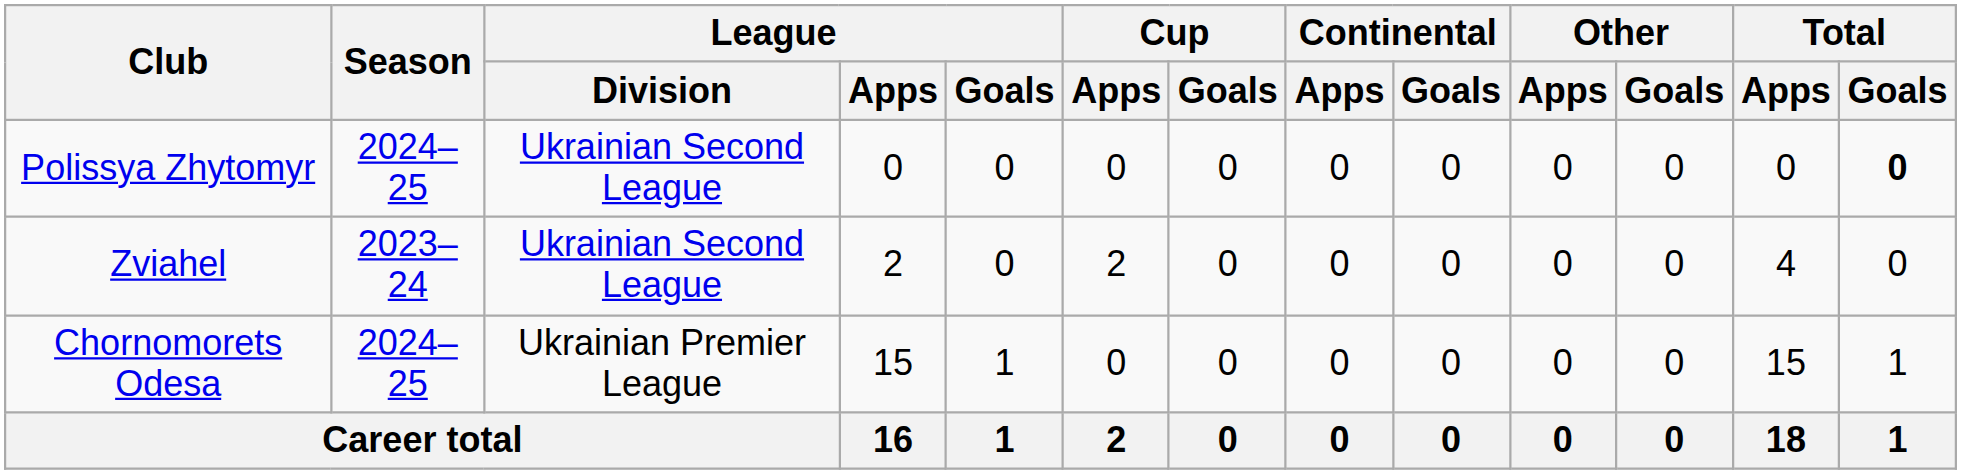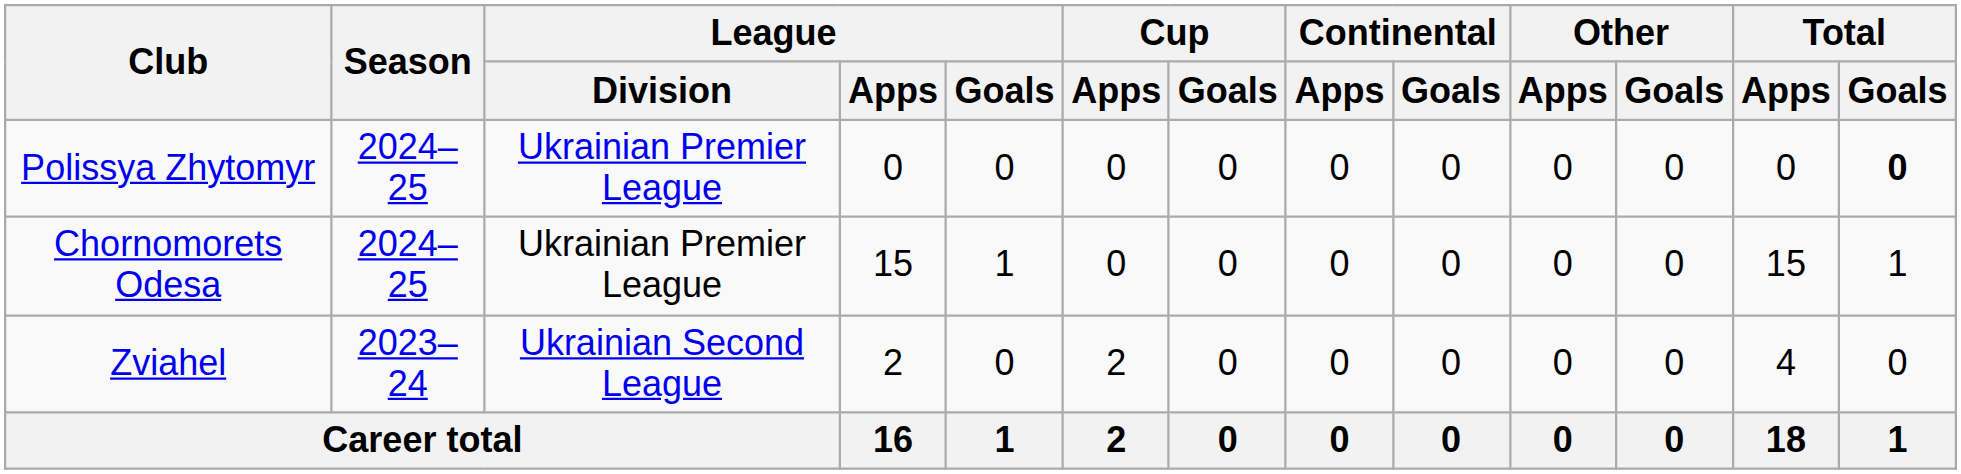Polissya Zhytomyr | League / Division: Ukrainian Second League -> Ukrainian Premier League
rows swapped: Zviahel <-> Chornomorets Odesa
